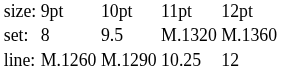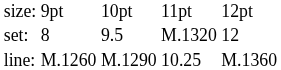set: | column 5: M.1360 -> 12
line: | column 5: 12 -> M.1360
